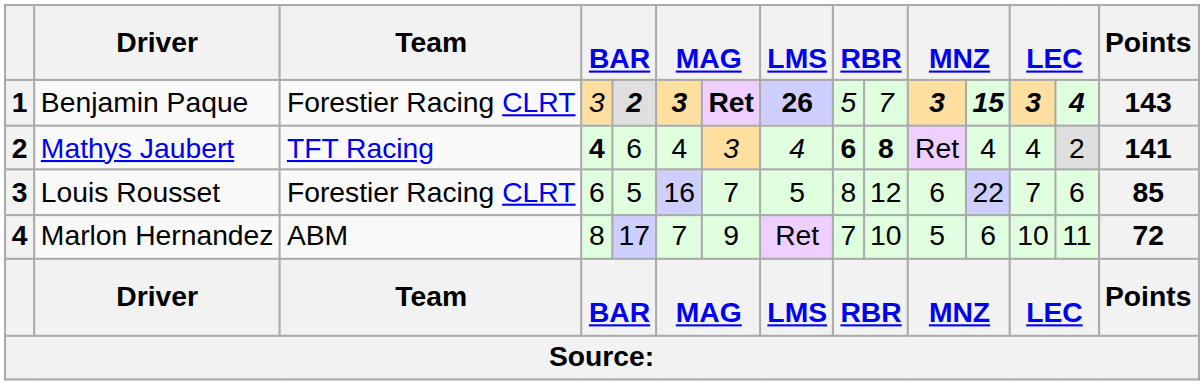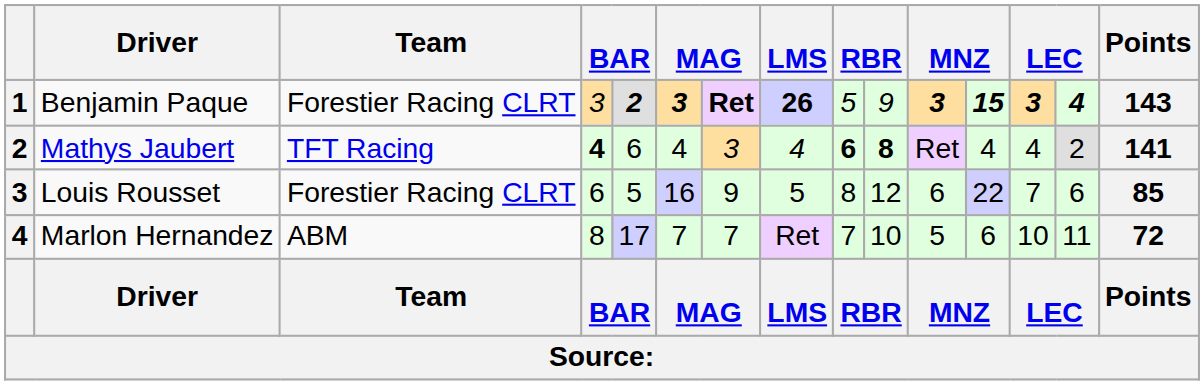Benjamin Paque | column 10: 7 -> 9
Louis Rousset | column 7: 7 -> 9
Marlon Hernandez | column 7: 9 -> 7
